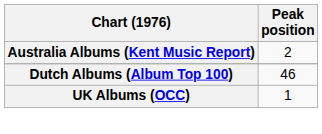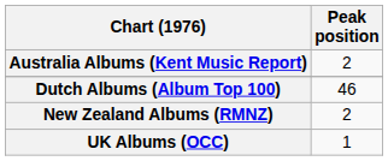+ row: New Zealand Albums (RMNZ) | 2
